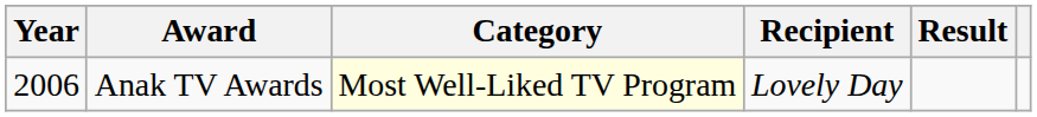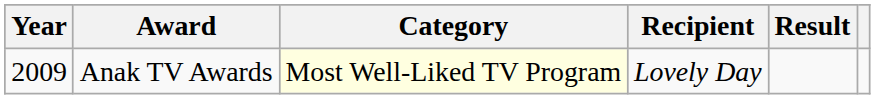Anak TV Awards | Year: 2006 -> 2009
